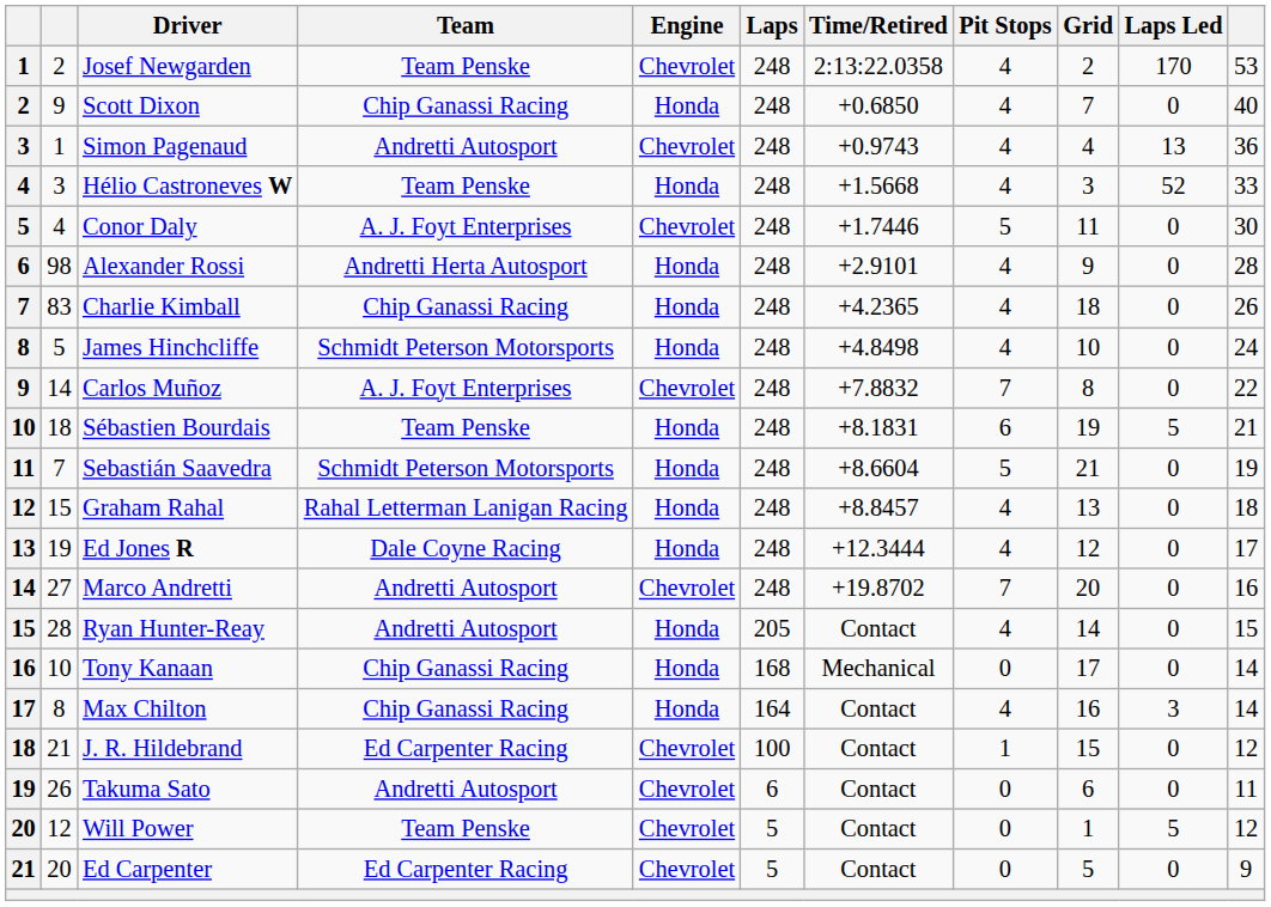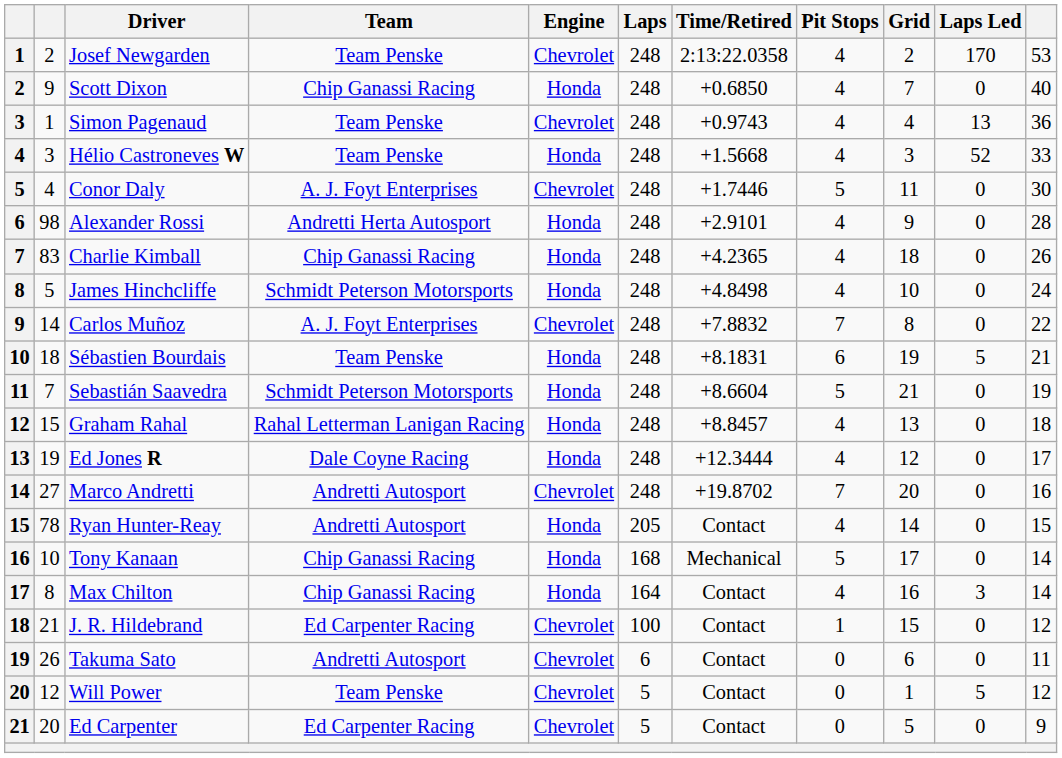Simon Pagenaud | Team: Andretti Autosport -> Team Penske
Ryan Hunter-Reay | column 2: 28 -> 78
Tony Kanaan | Pit Stops: 0 -> 5
